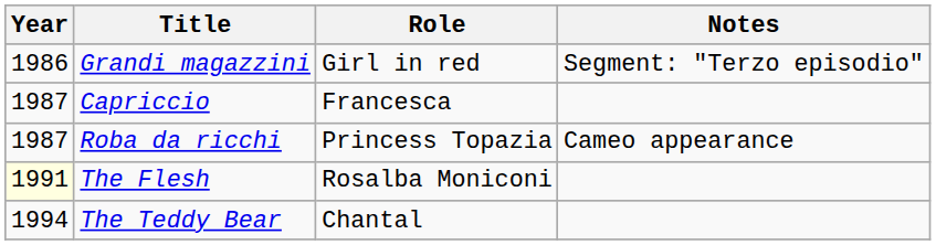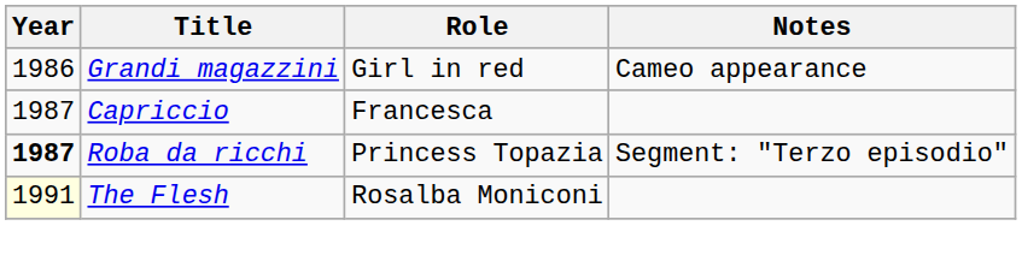Grandi magazzini | Notes: Segment: "Terzo episodio" -> Cameo appearance
Roba da ricchi | Year: normal -> bold
Roba da ricchi | Notes: Cameo appearance -> Segment: "Terzo episodio"
- row: 1994 | The Teddy Bear | Chantal
